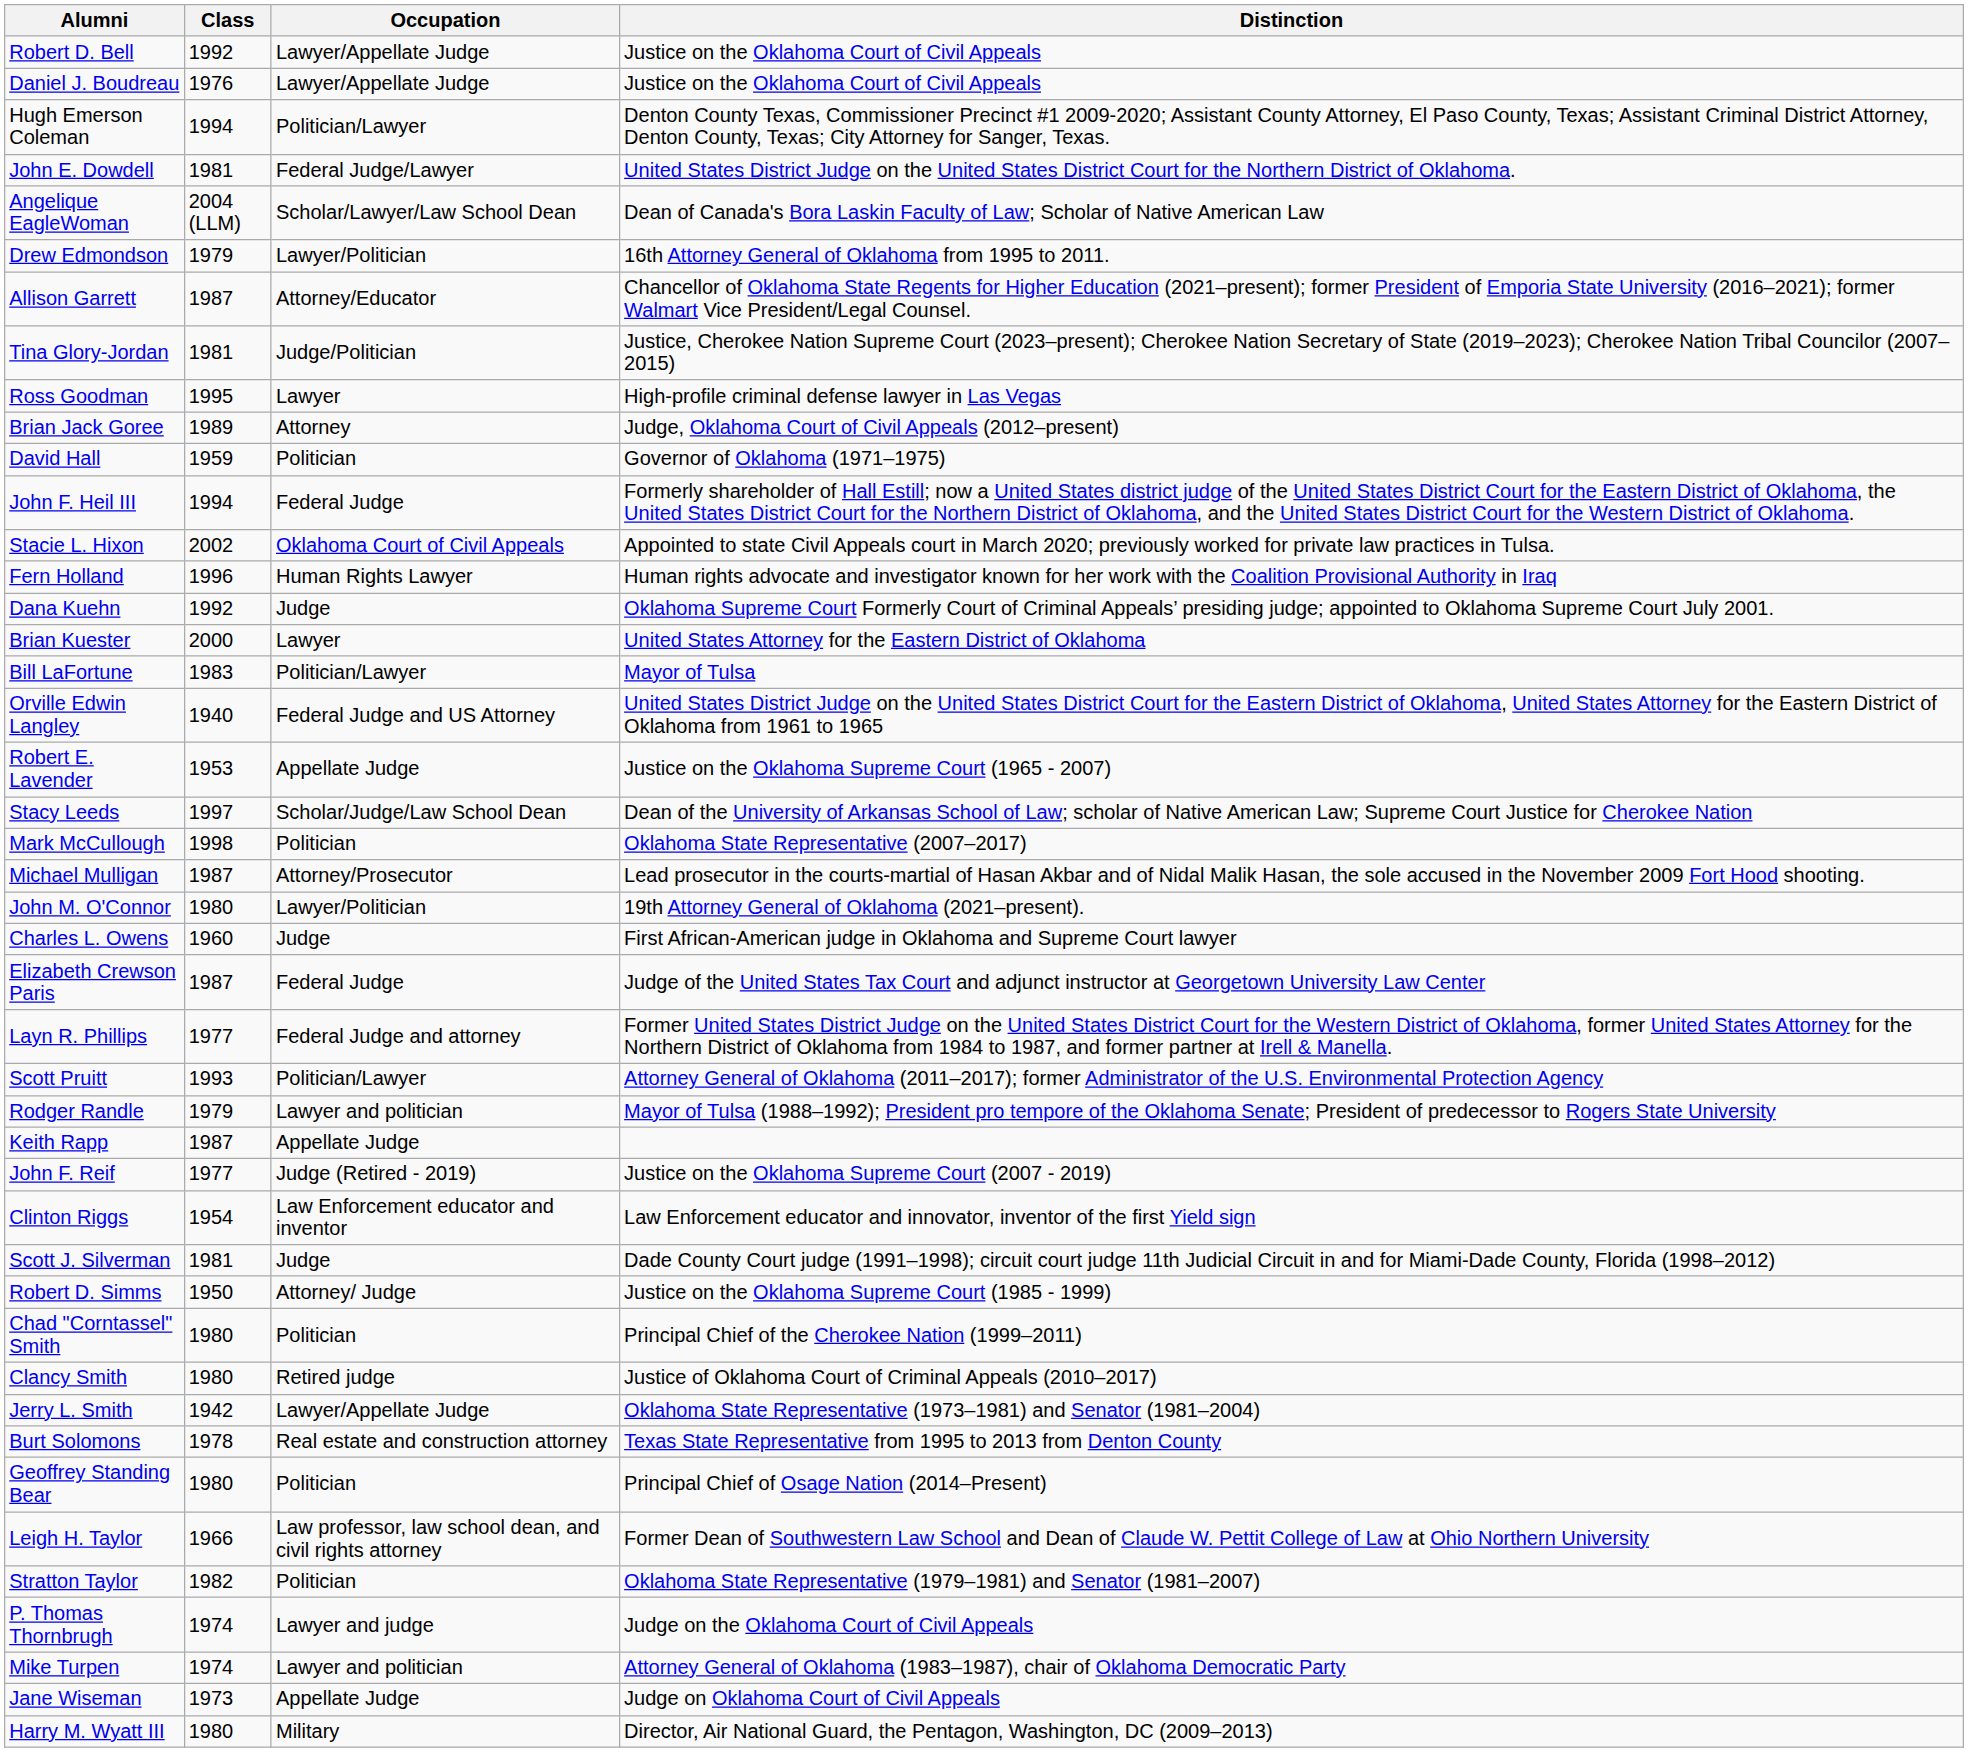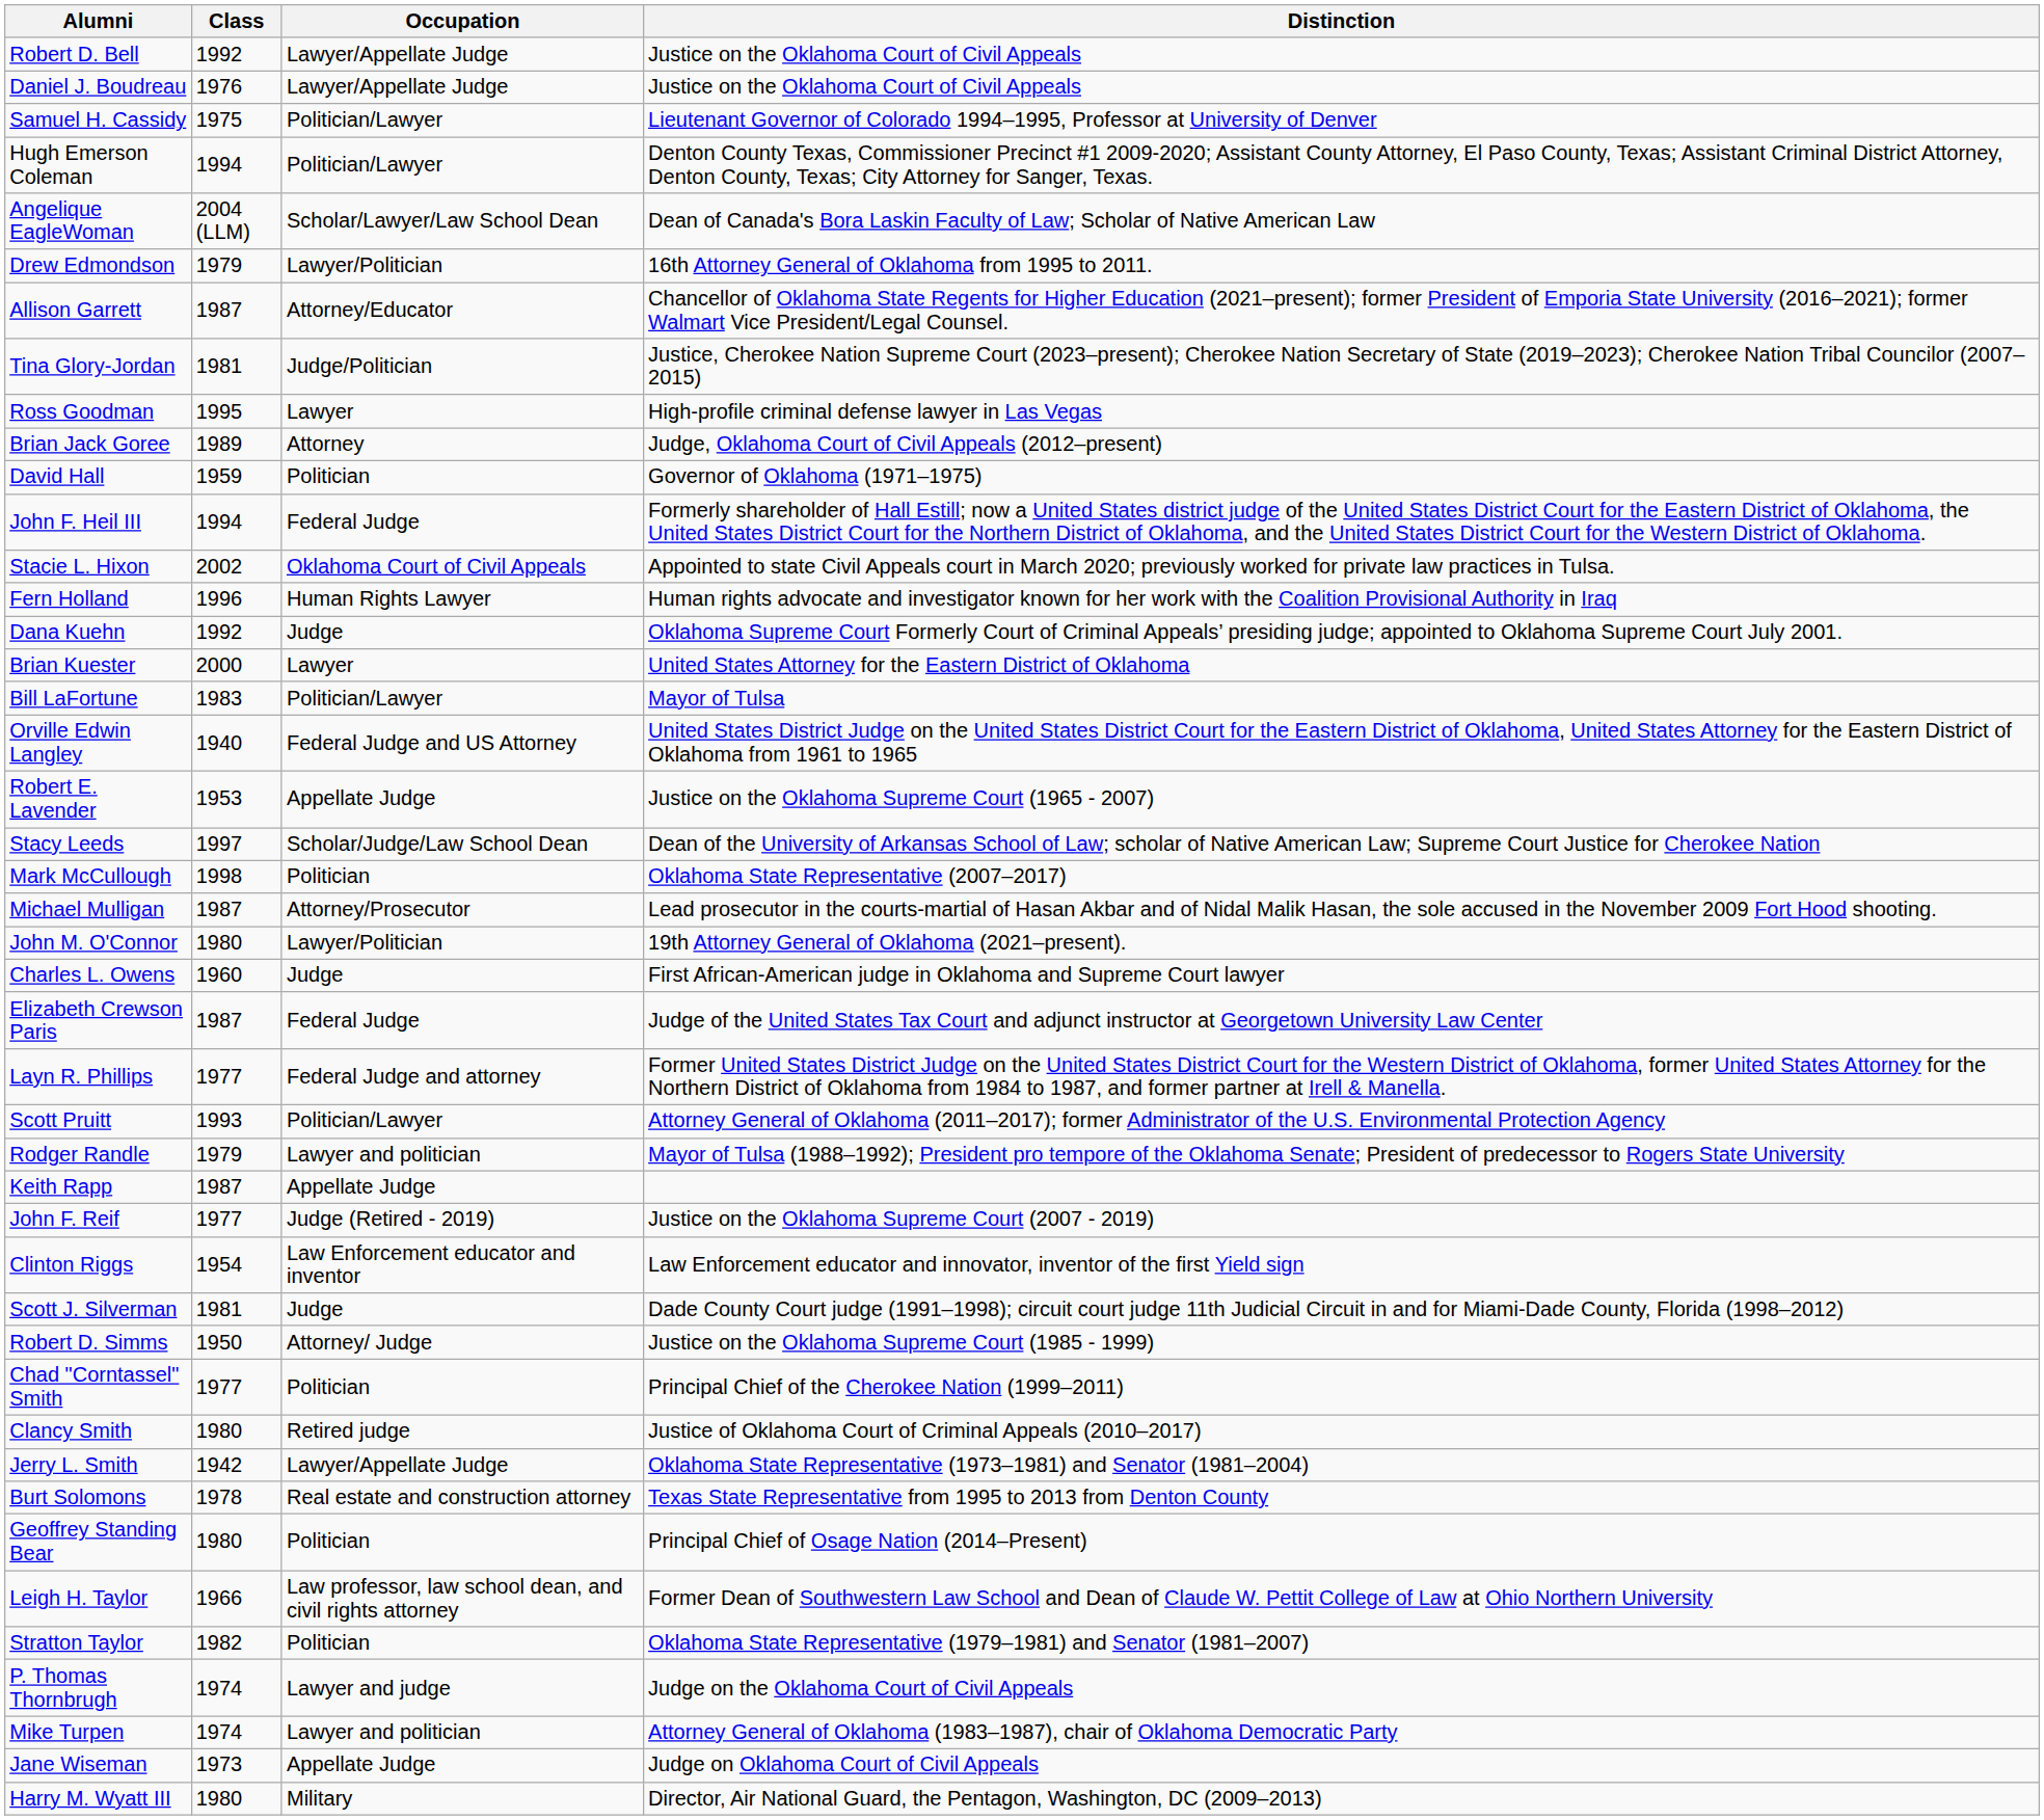+ row: Samuel H. Cassidy | 1975 | Politician/Lawyer | Lieutenant Governor of Colorado 1994–1995, Professor at University of Denver
- row: John E. Dowdell | 1981 | Federal Judge/Lawyer | United States District Judge on the United States District Court for the Northern District of Oklahoma.
Chad "Corntassel" Smith | Class: 1980 -> 1977
